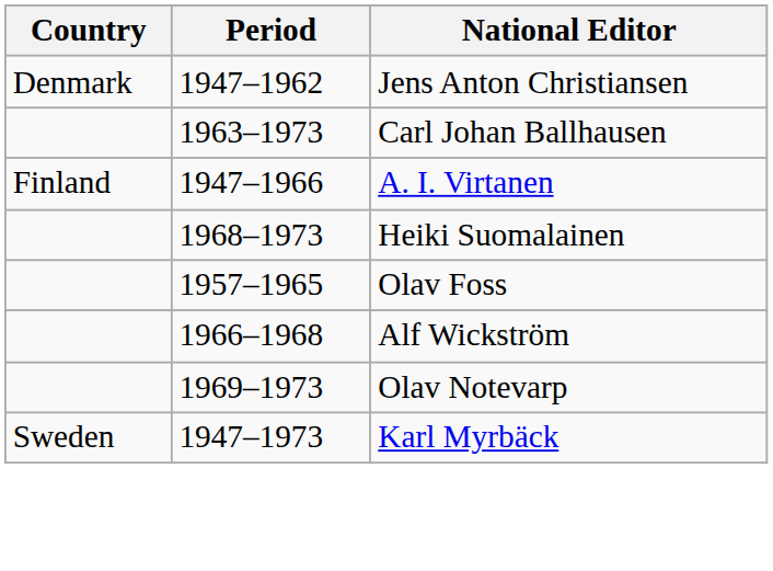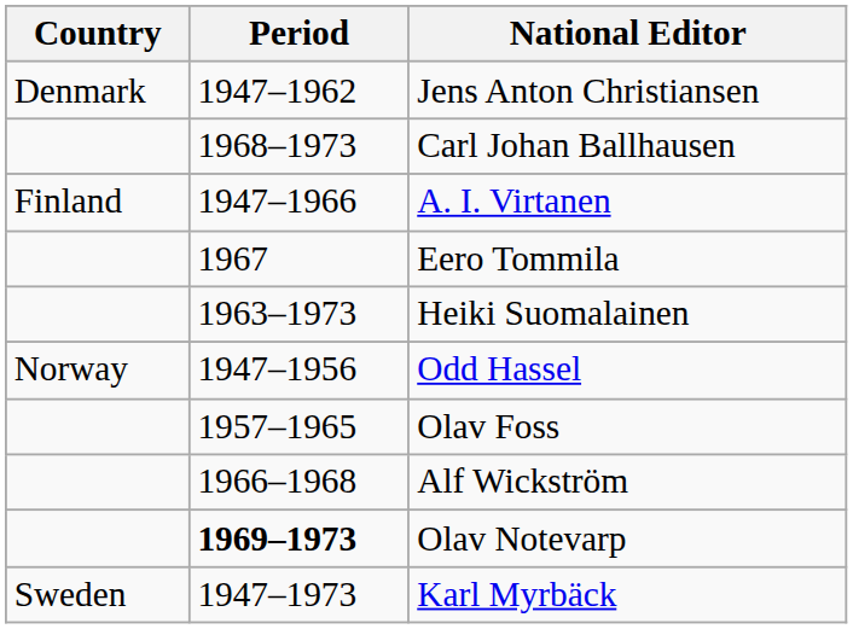Carl Johan Ballhausen | Period: 1963–1973 -> 1968–1973
+ row: 1967 | Eero Tommila
Heiki Suomalainen | Period: 1968–1973 -> 1963–1973
+ row: Norway | 1947–1956 | Odd Hassel
Olav Notevarp | Period: normal -> bold
